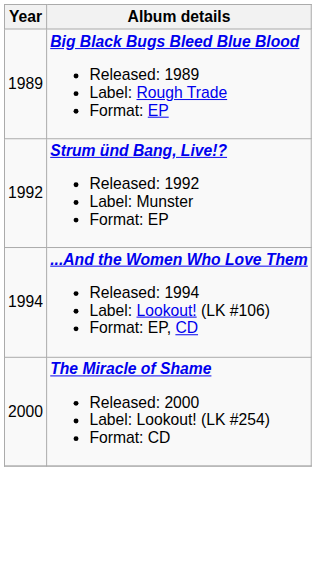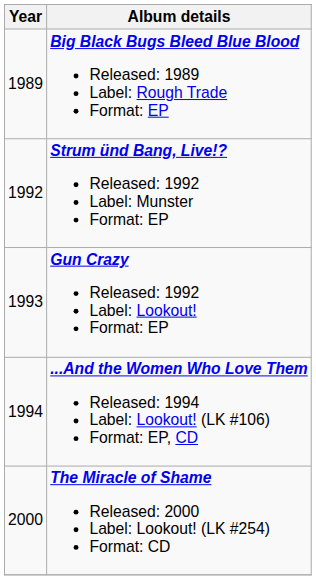+ row: 1993 | Gun Crazy Released: 1992 Label: Lookout! Format: EP
